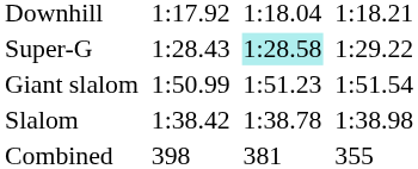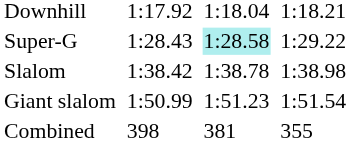rows swapped: Giant slalom <-> Slalom
